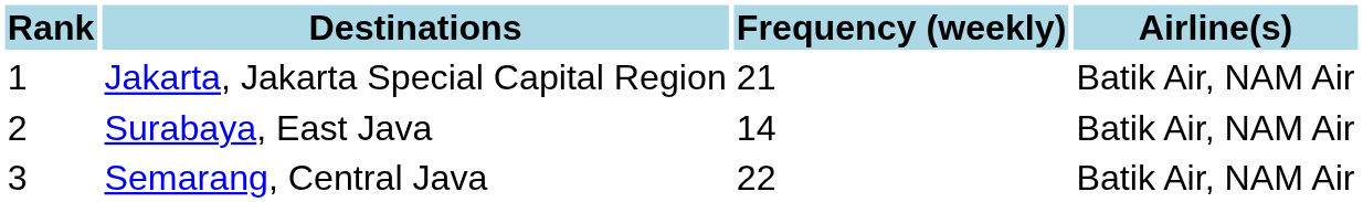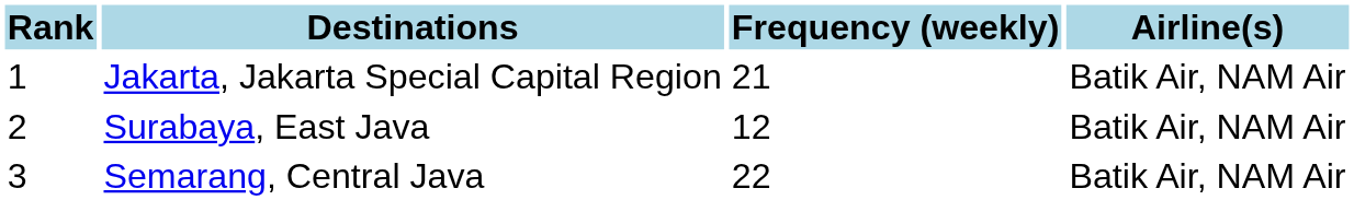Surabaya, East Java | Frequency (weekly): 14 -> 12
